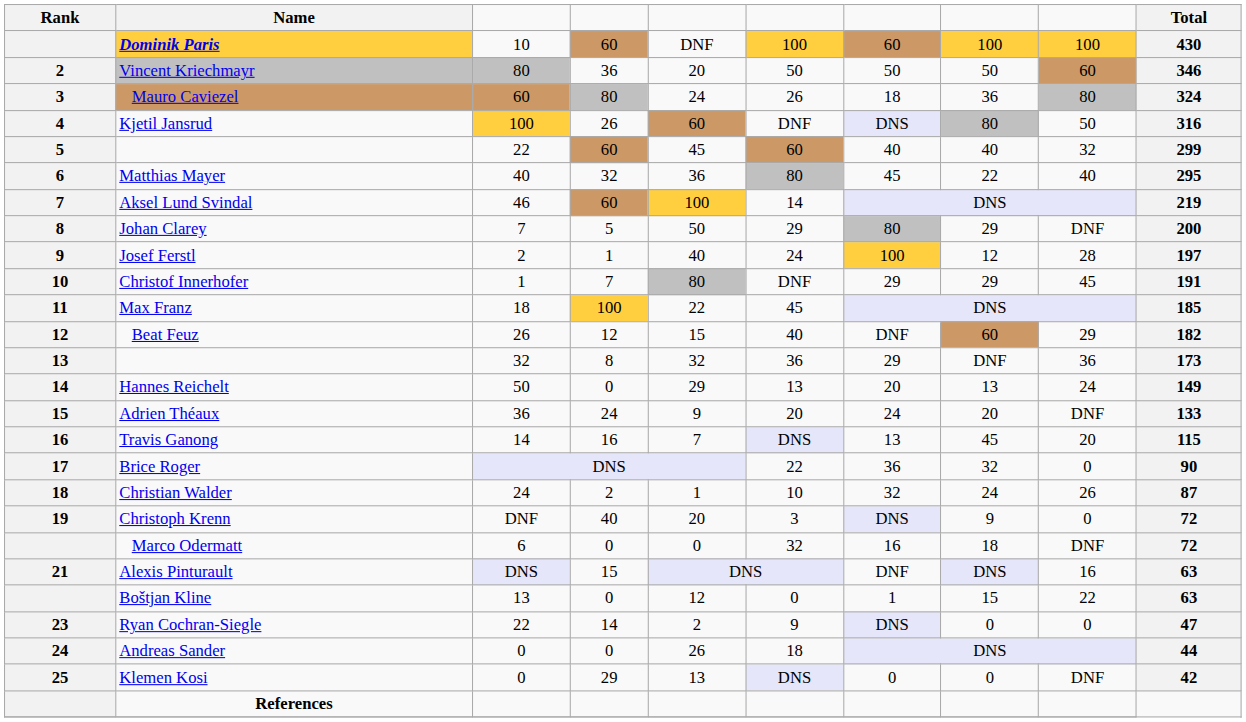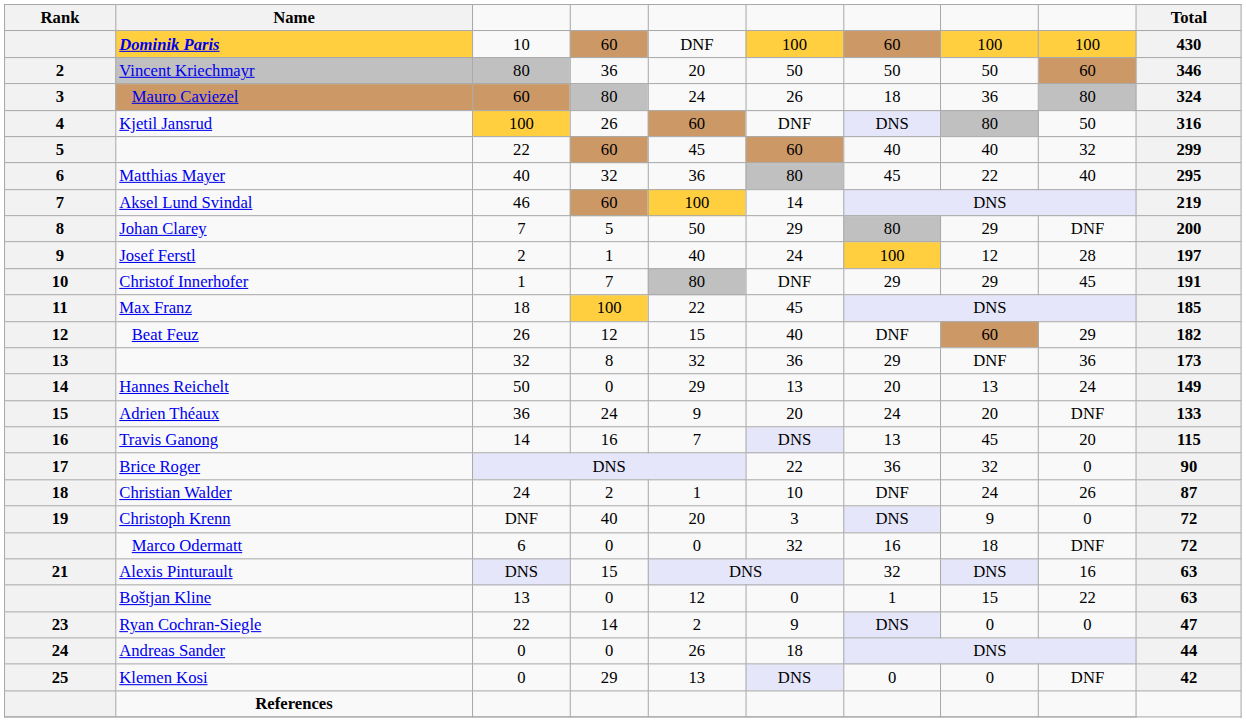Christian Walder | column 7: 32 -> DNF
Alexis Pinturault | column 7: DNF -> 32
